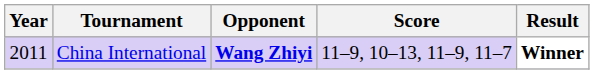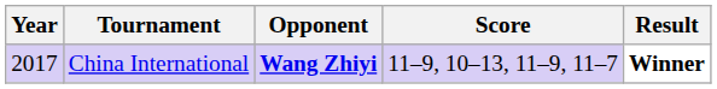China International | Year: 2011 -> 2017
